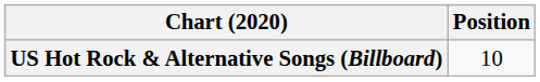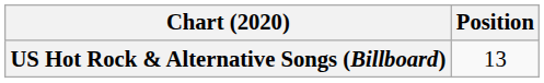US Hot Rock & Alternative Songs (Billboard) | Position: 10 -> 13
